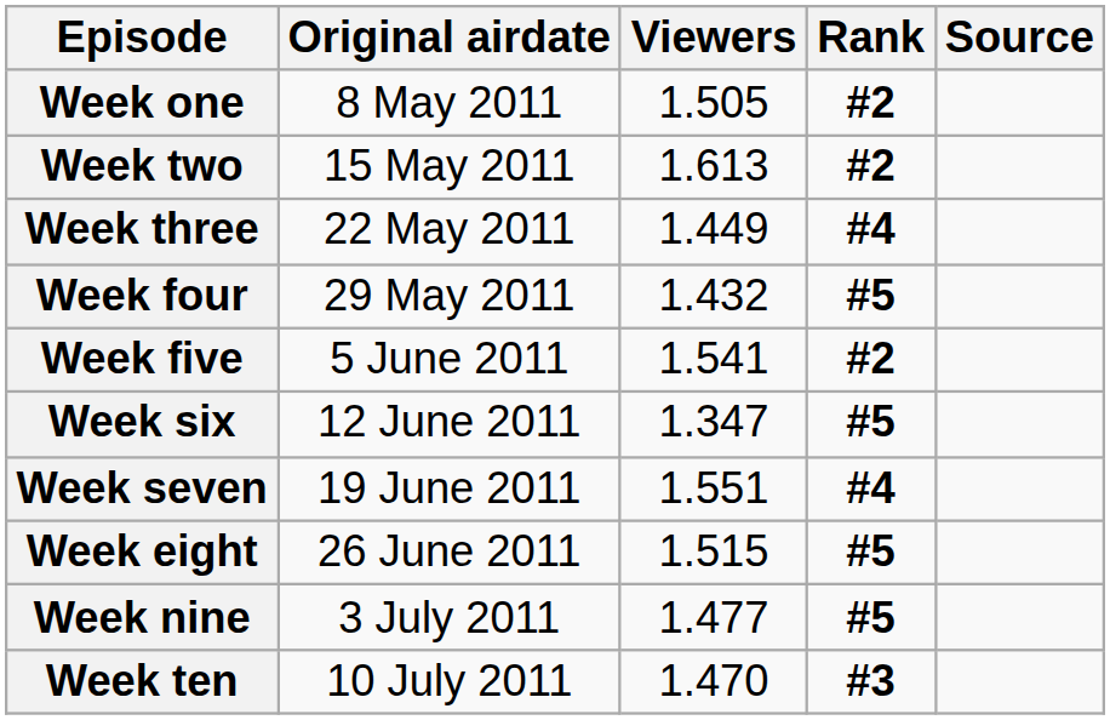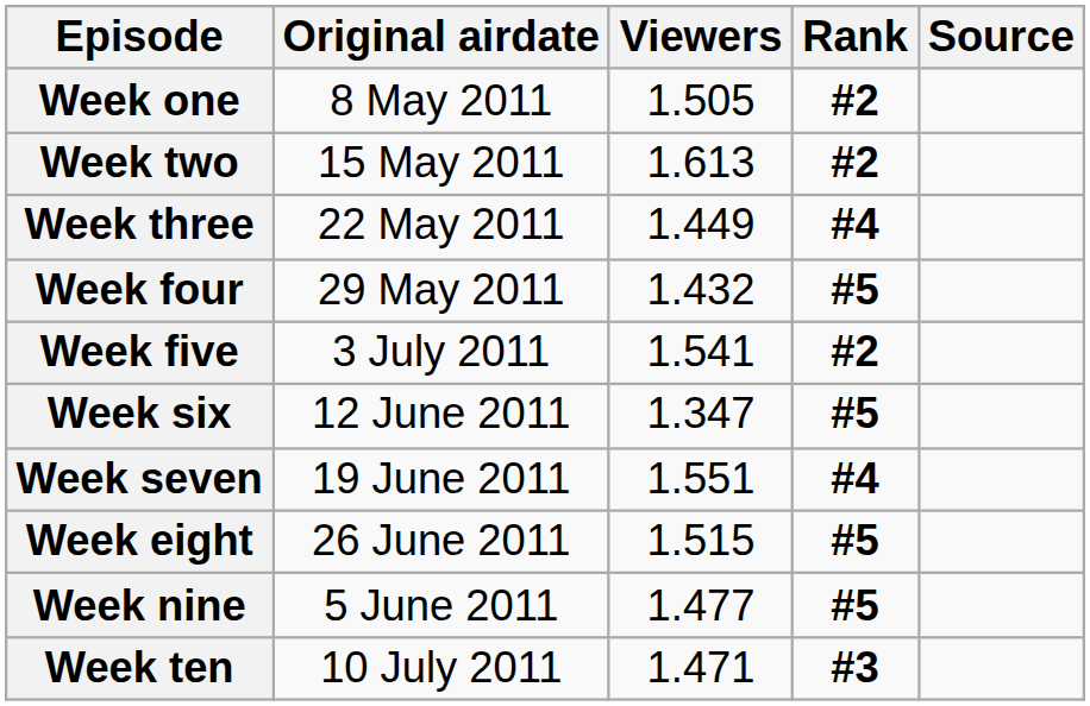Week five | Original airdate: 5 June 2011 -> 3 July 2011
Week nine | Original airdate: 3 July 2011 -> 5 June 2011
Week ten | Viewers: 1.470 -> 1.471
